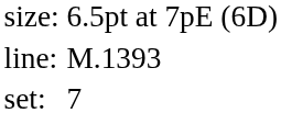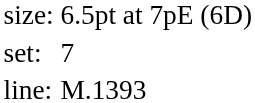rows swapped: set: <-> line:
